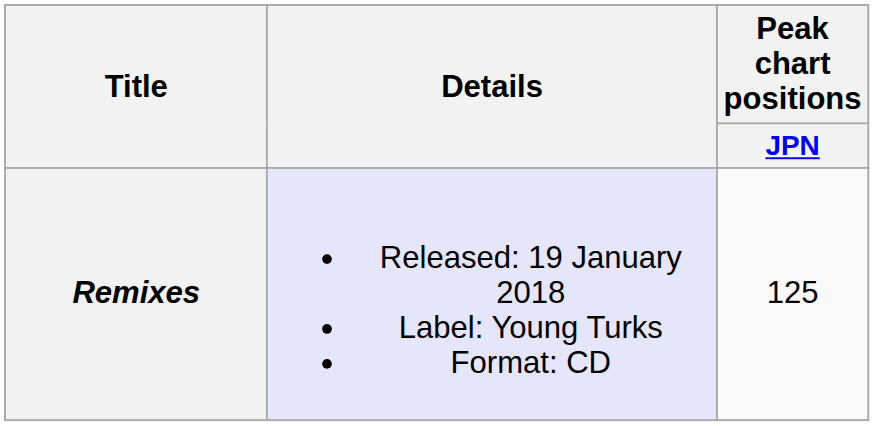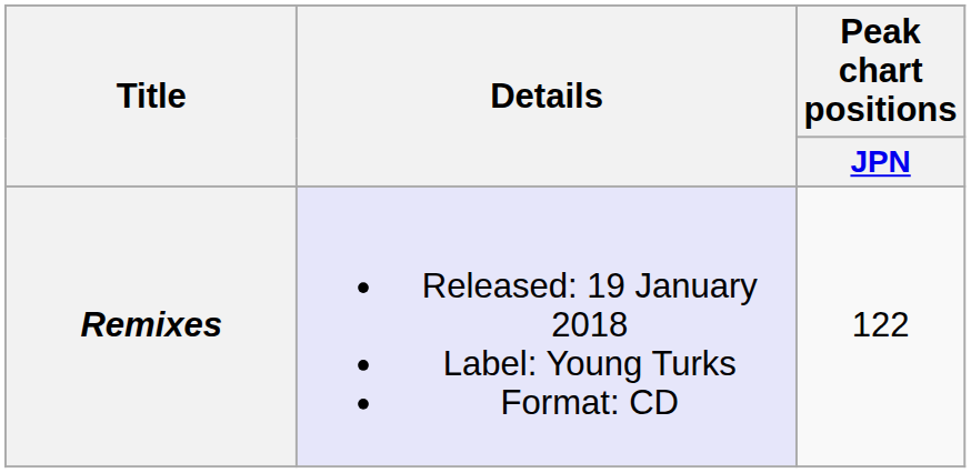Remixes | Peak chart positions / JPN: 125 -> 122
